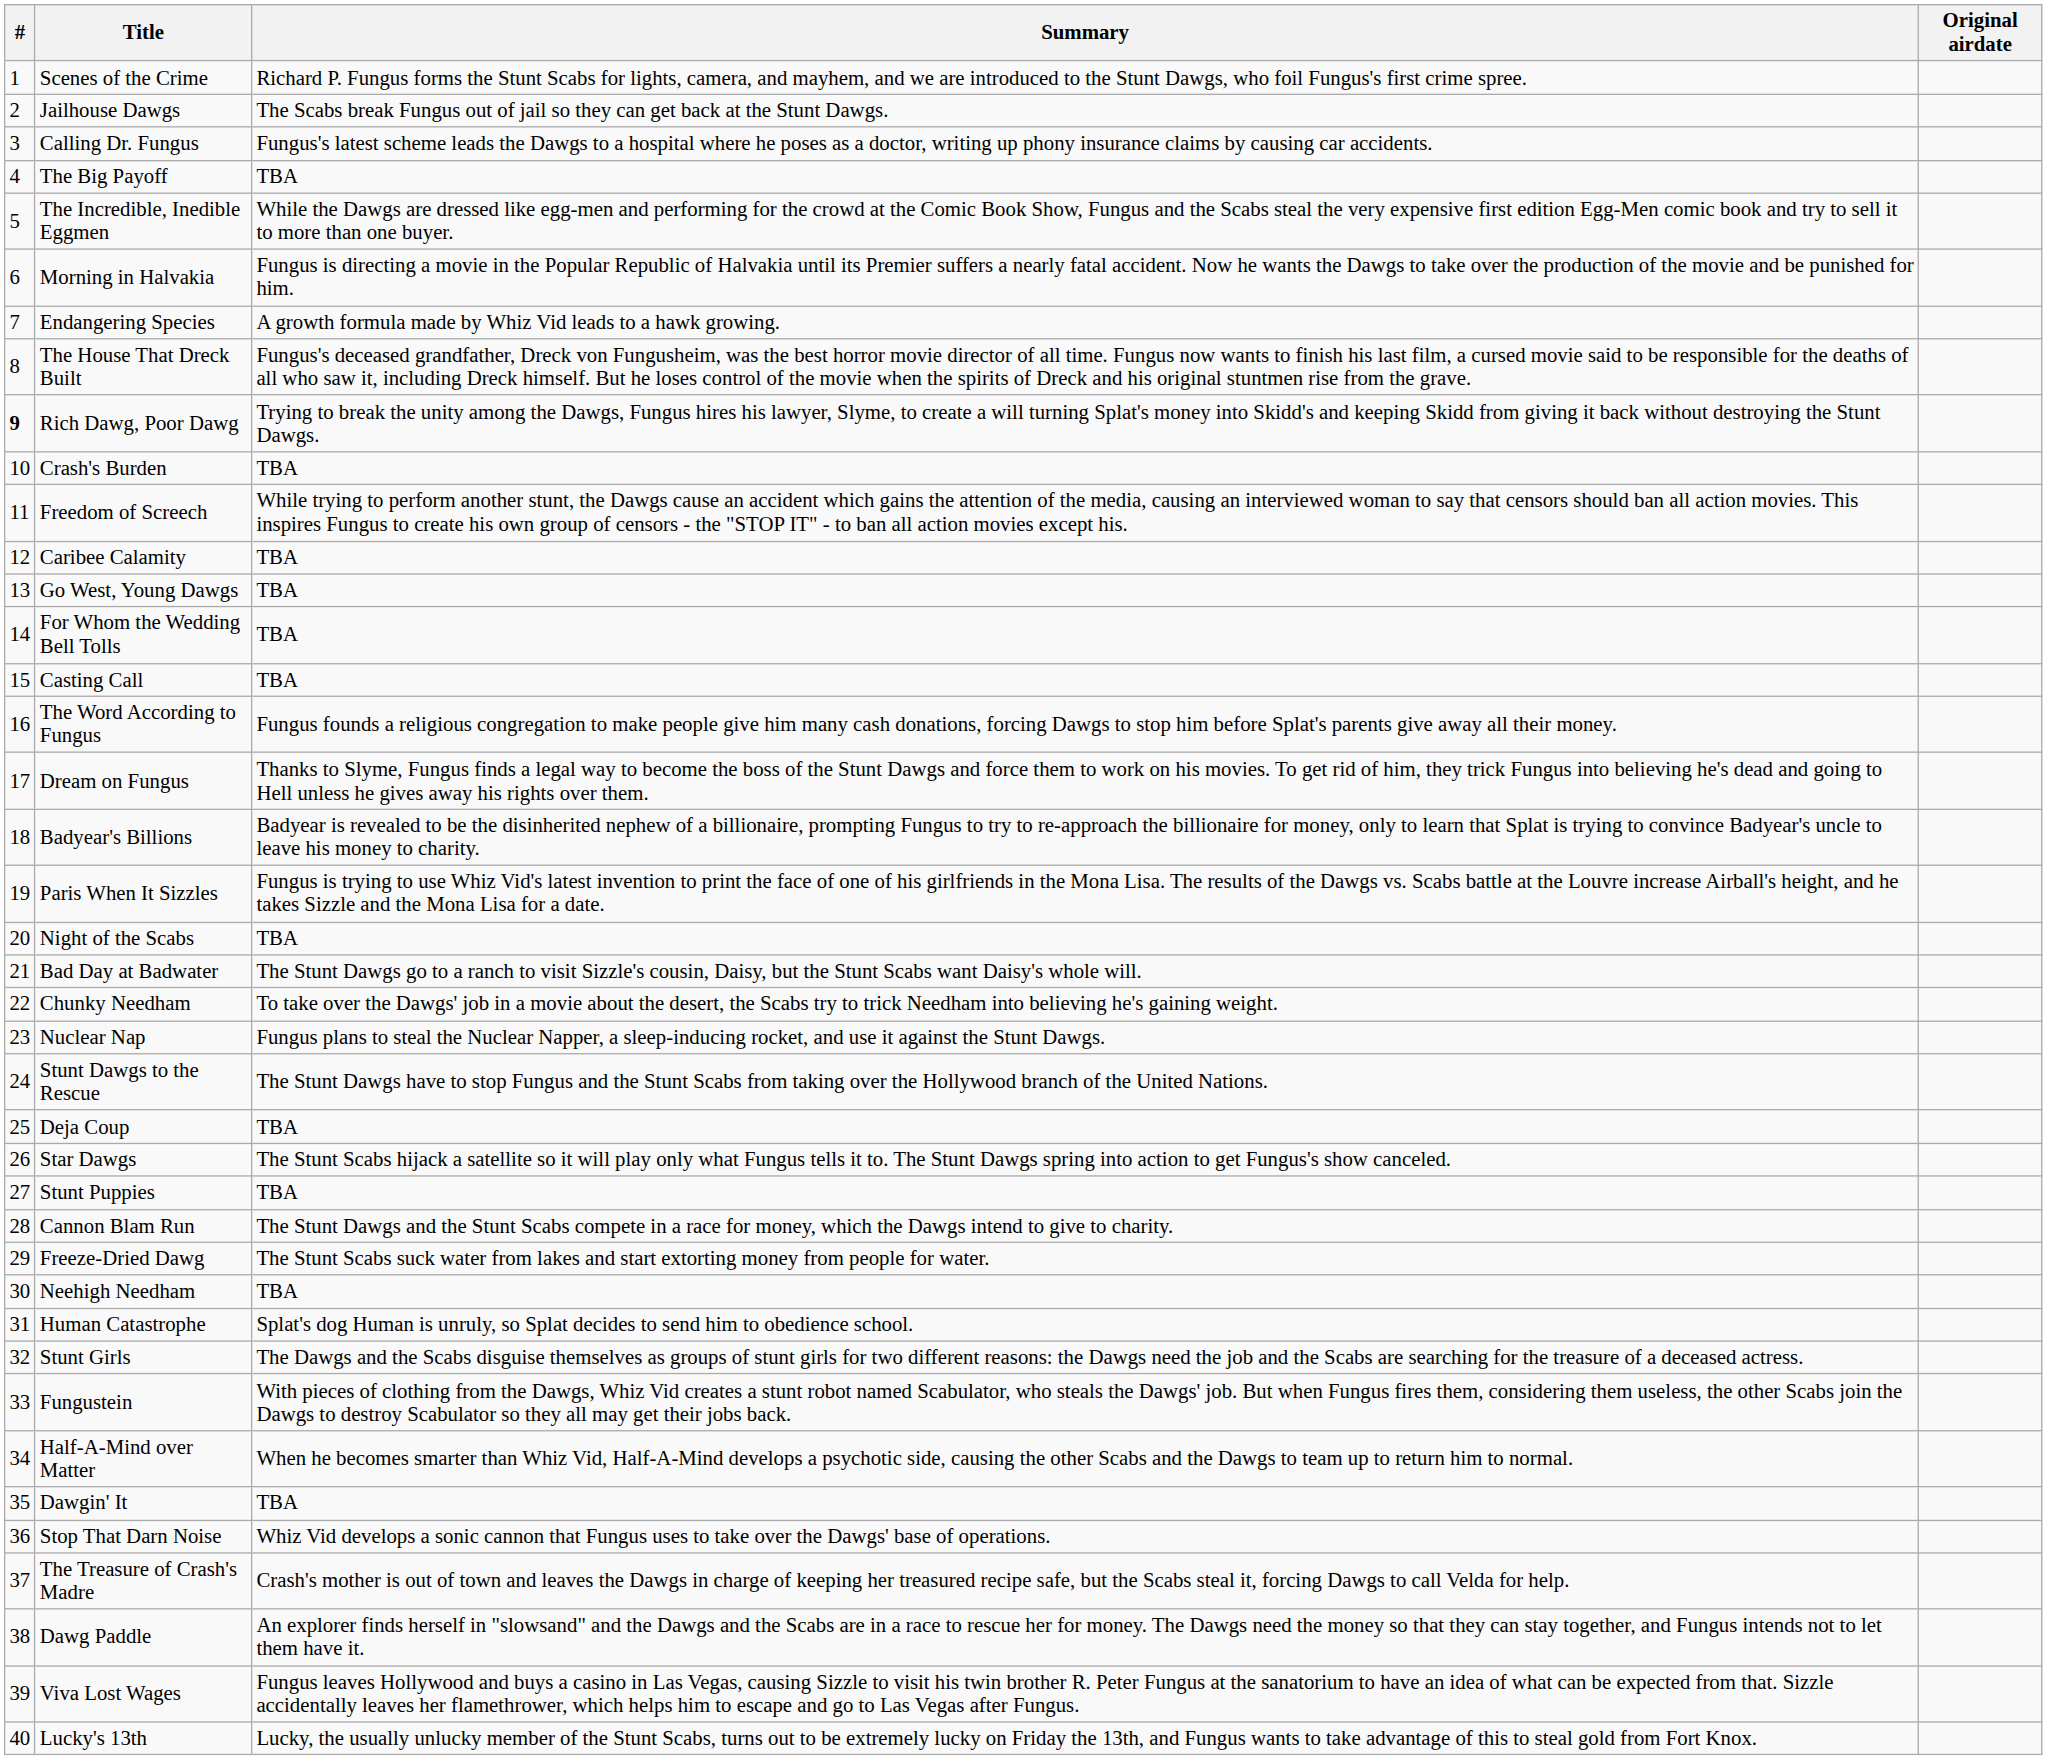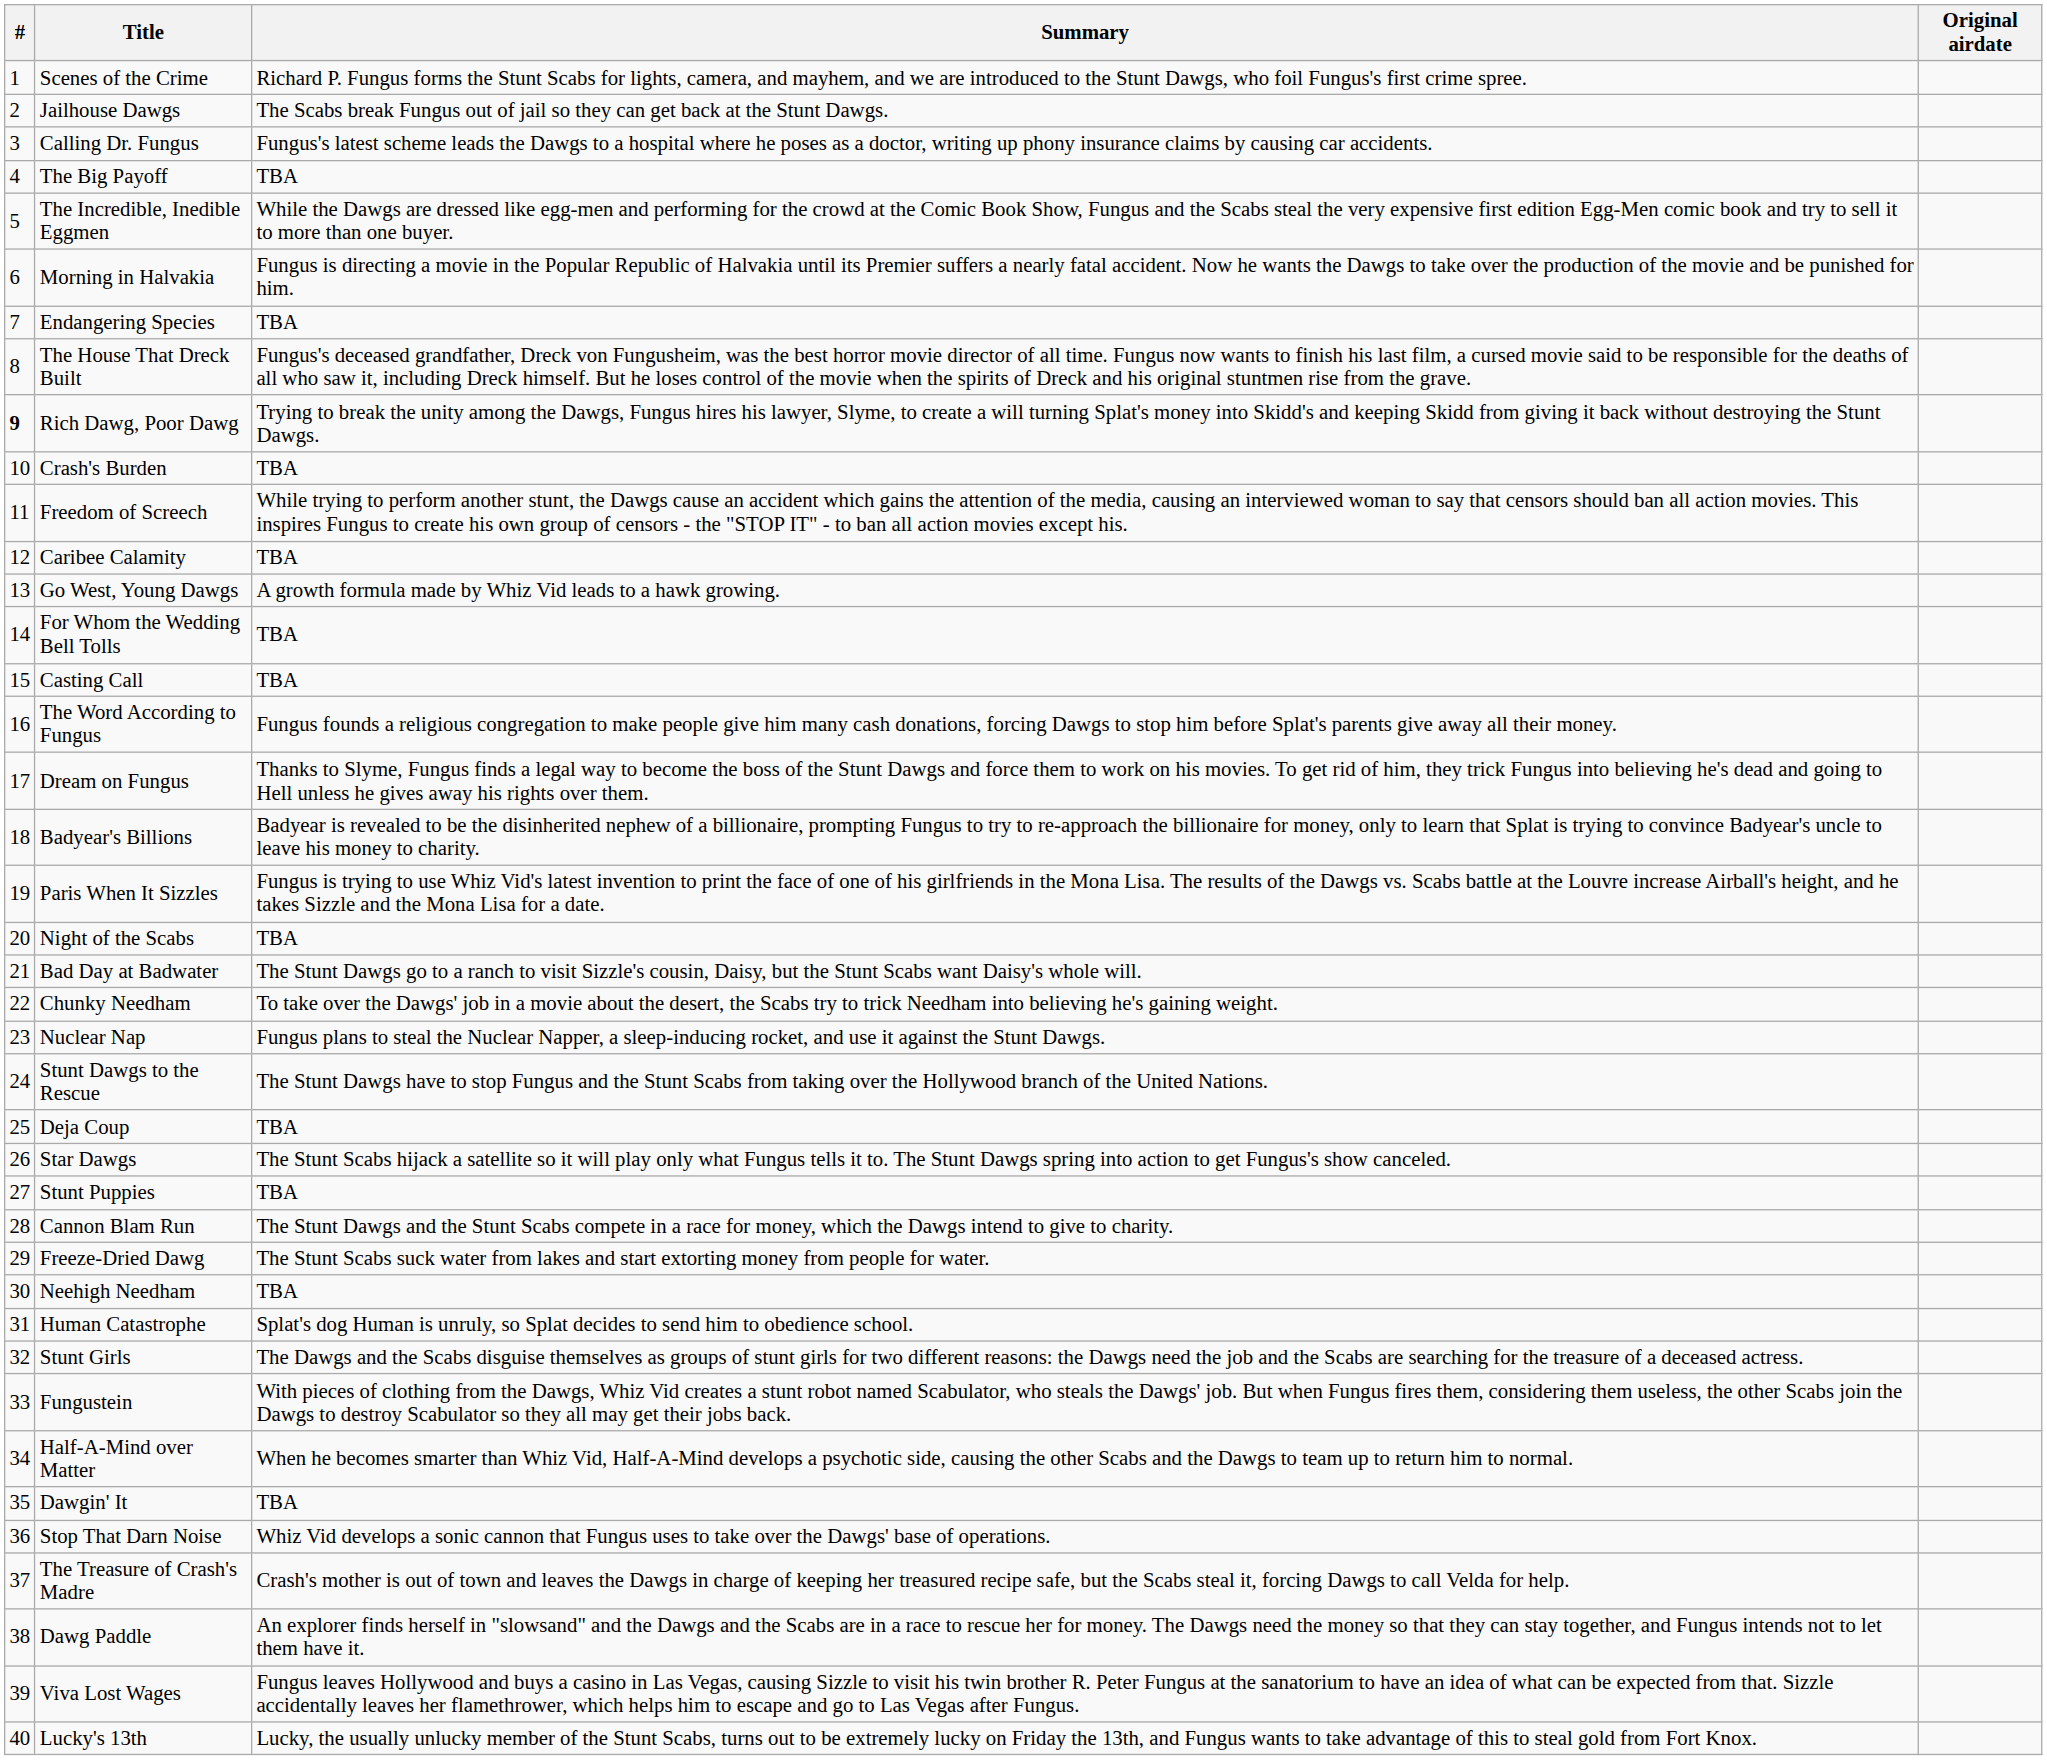Endangering Species | Summary: A growth formula made by Whiz Vid leads to a hawk growing. -> TBA
Go West, Young Dawgs | Summary: TBA -> A growth formula made by Whiz Vid leads to a hawk growing.
